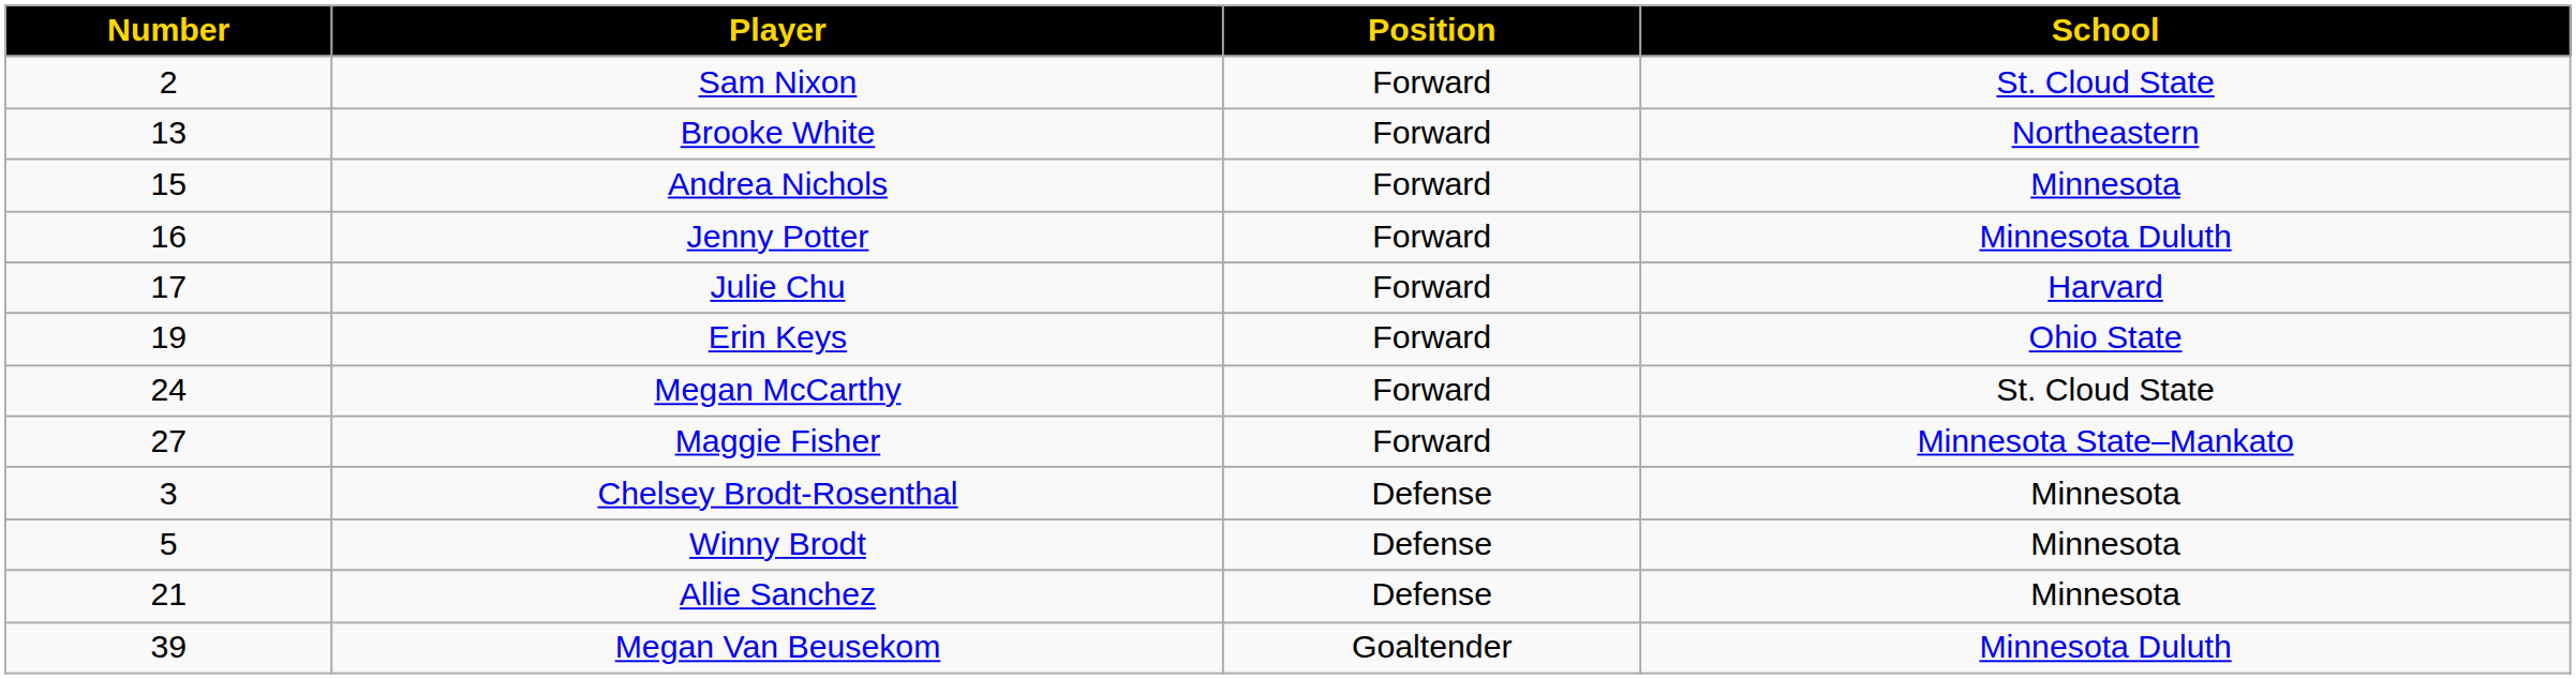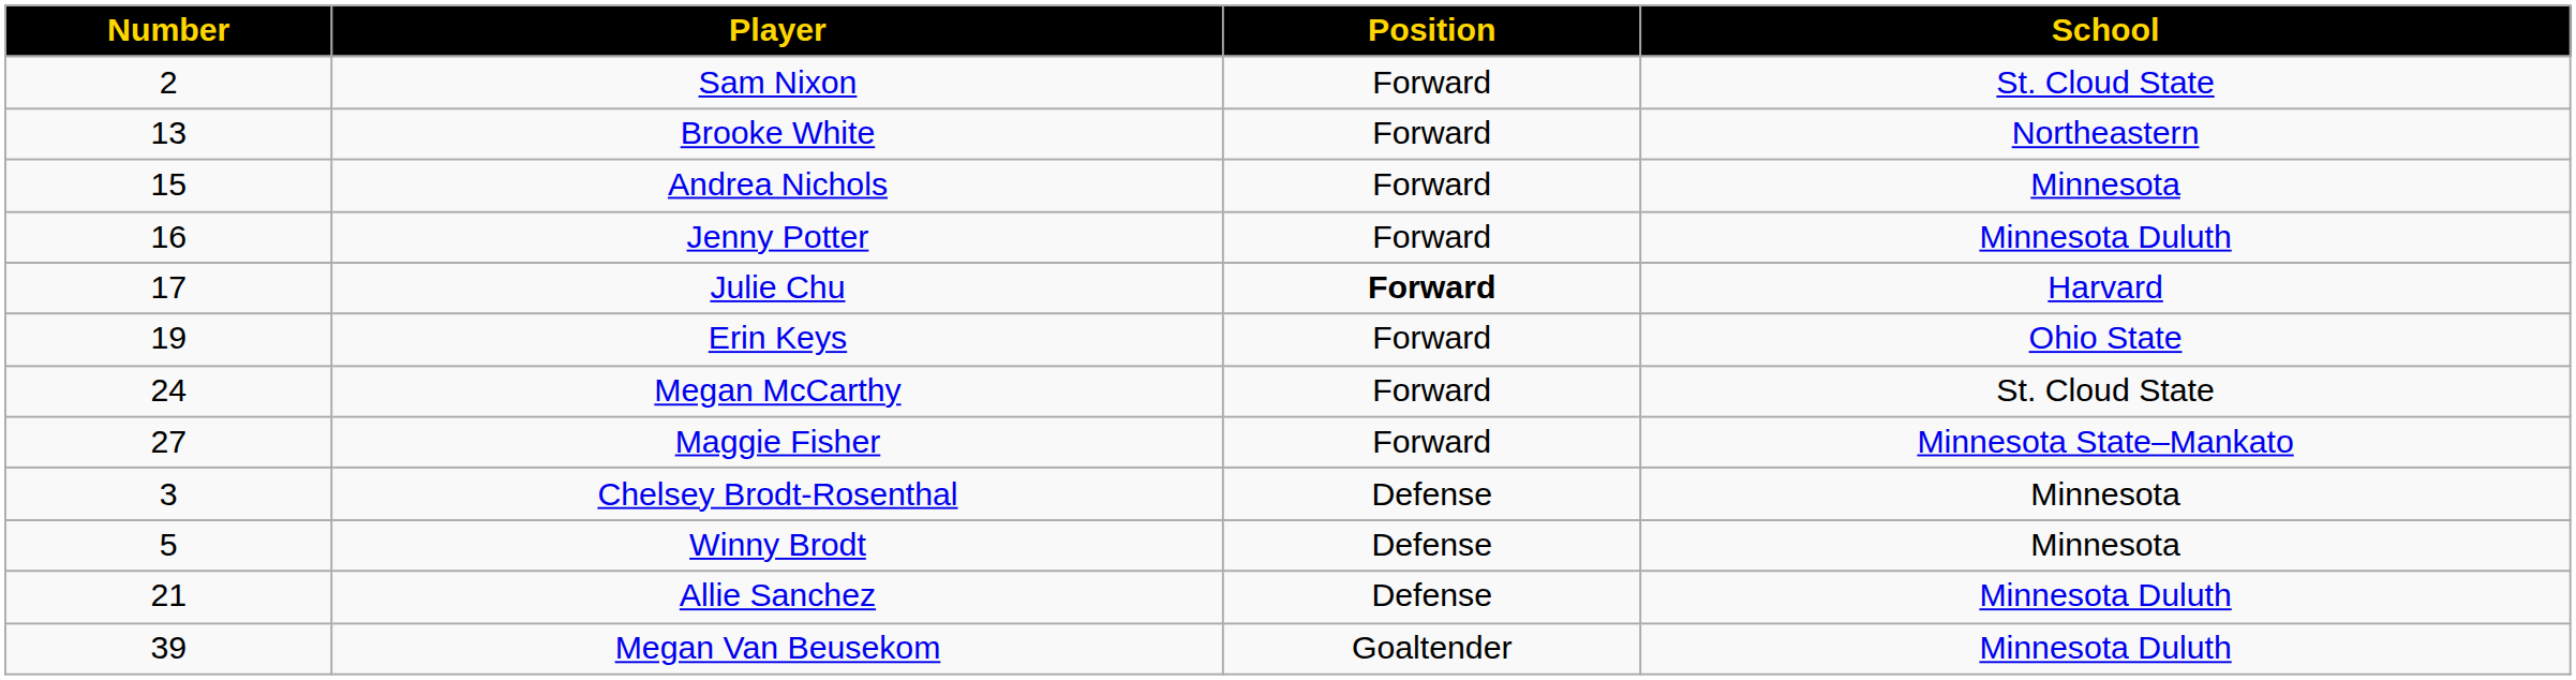Julie Chu | Position: normal -> bold
Allie Sanchez | School: Minnesota -> Minnesota Duluth
